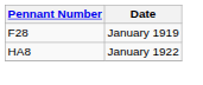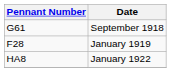+ row: G61 | September 1918
